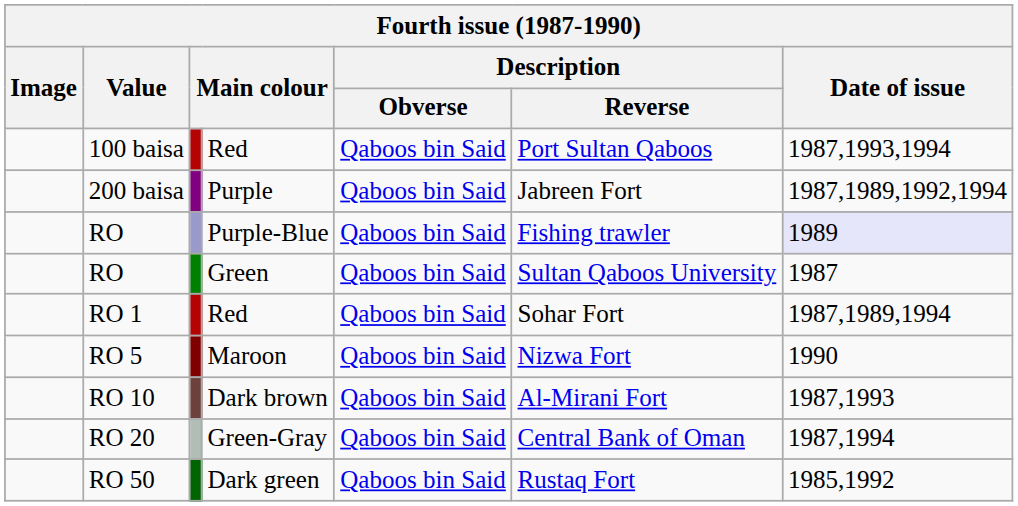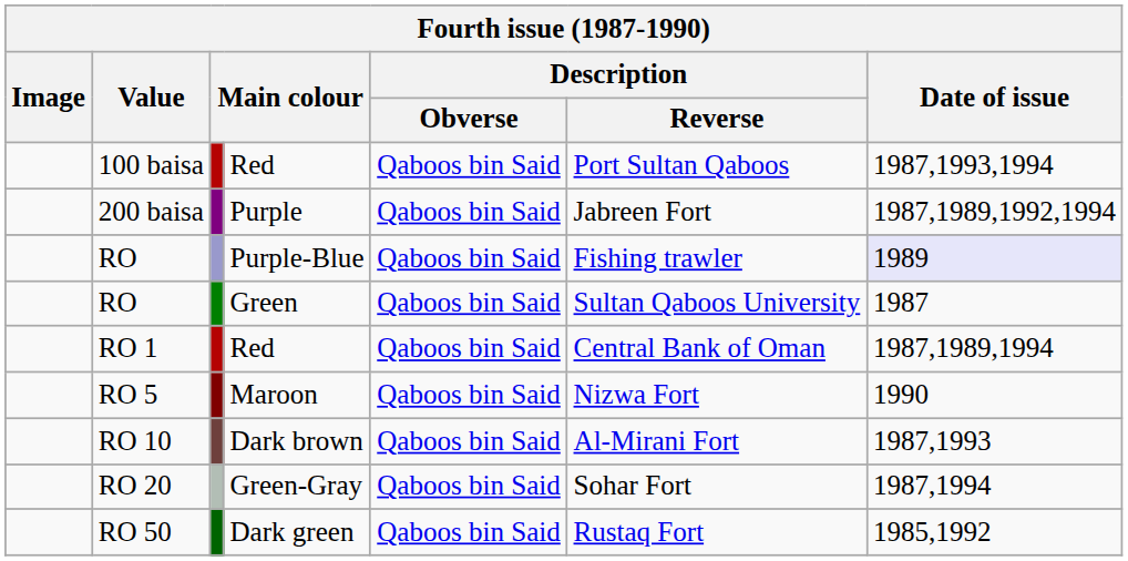RO 1 | Description / Reverse: Sohar Fort -> Central Bank of Oman
RO 20 | Description / Reverse: Central Bank of Oman -> Sohar Fort
